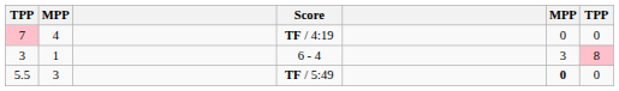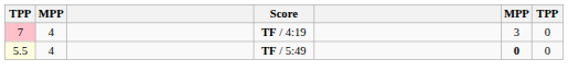TF / 4:19 | column 6: 0 -> 3
- row: 3 | 1 | 6 - 4 | 3 | 8
TF / 5:49 | column 1: no background -> lightyellow background
TF / 5:49 | column 2: 3 -> 4
